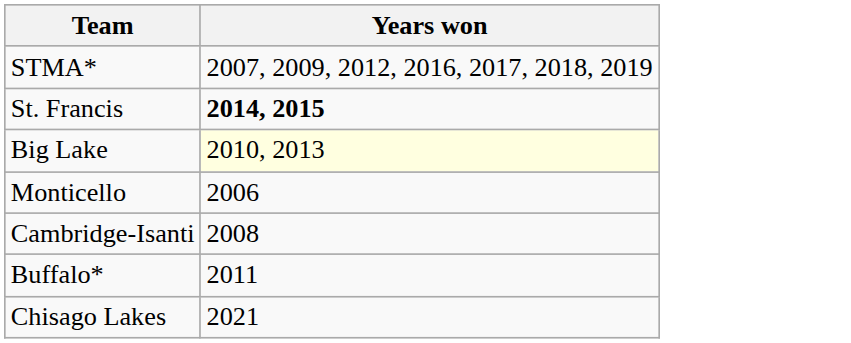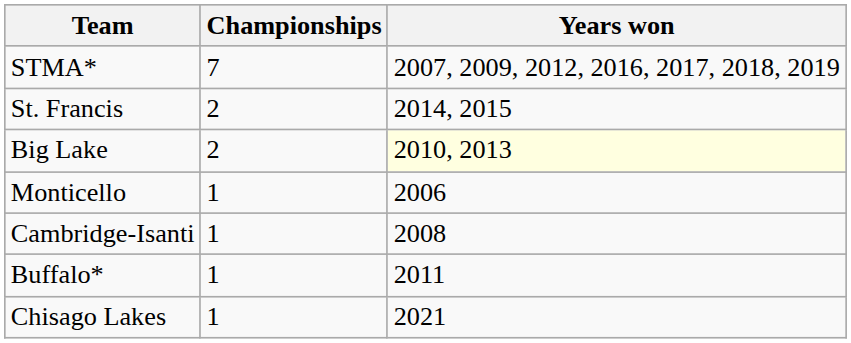+ column: Championships | 7 | 2 | 2 | 1 | 1 | 1 | 1
St. Francis | Years won: bold -> normal
